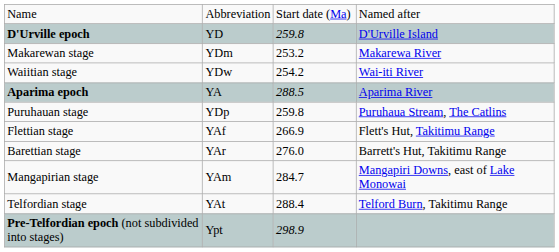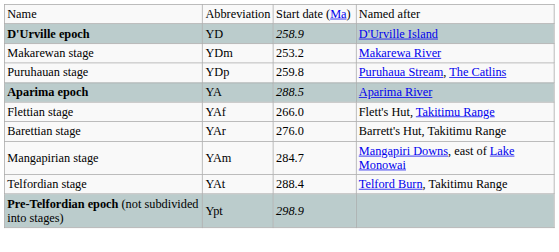D'Urville epoch | column 3: 259.8 -> 258.9
- row: Waiitian stage | YDw | 254.2 | Wai-iti River
rows swapped: Puruhauan stage <-> Aparima epoch
Flettian stage | column 3: 266.9 -> 266.0
